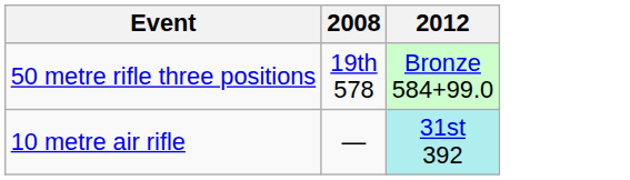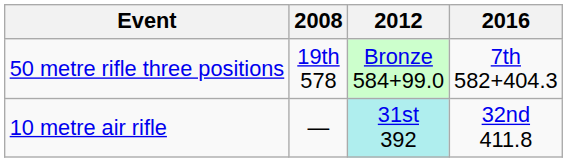+ column: 2016 | 7th 582+404.3 | 32nd 411.8
